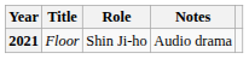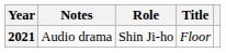columns swapped: Title <-> Notes
